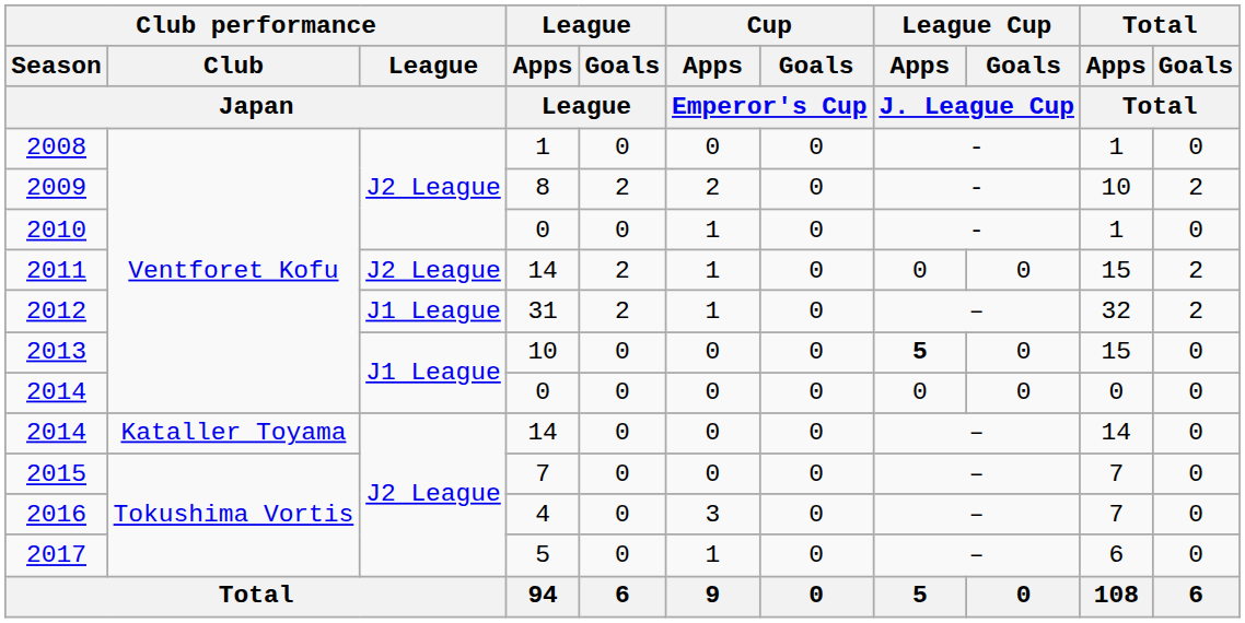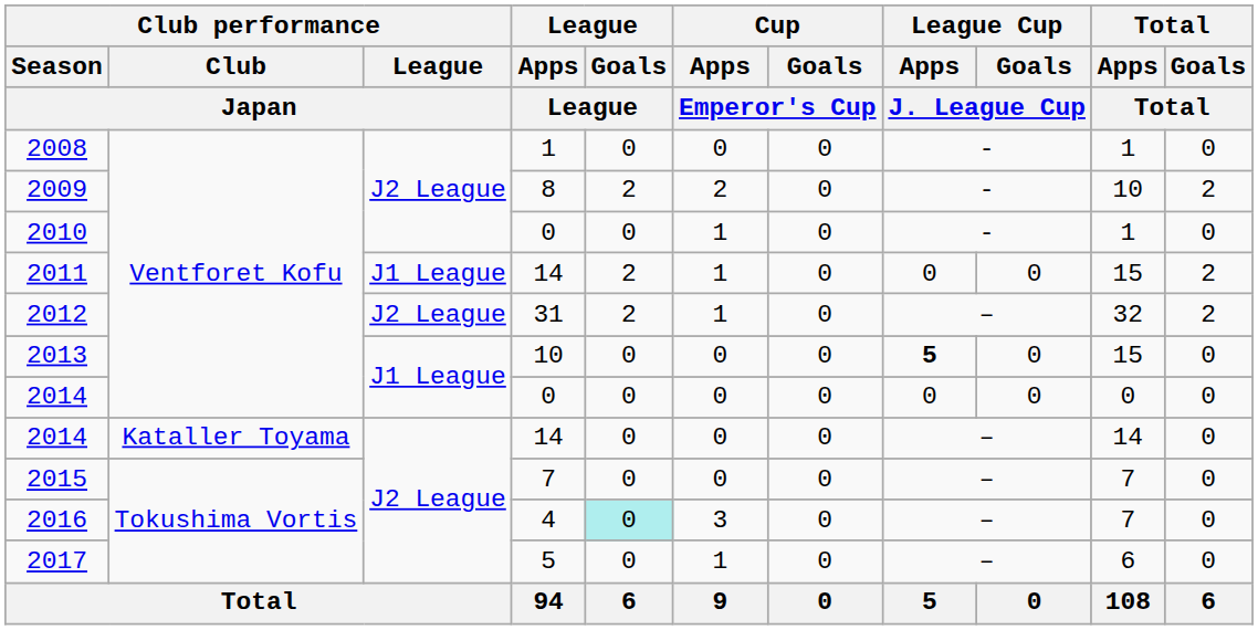2011 | Club performance / League / Japan: J2 League -> J1 League
2012 | Club performance / League / Japan: J1 League -> J2 League
2016 | League / Goals / League: no background -> paleturquoise background
